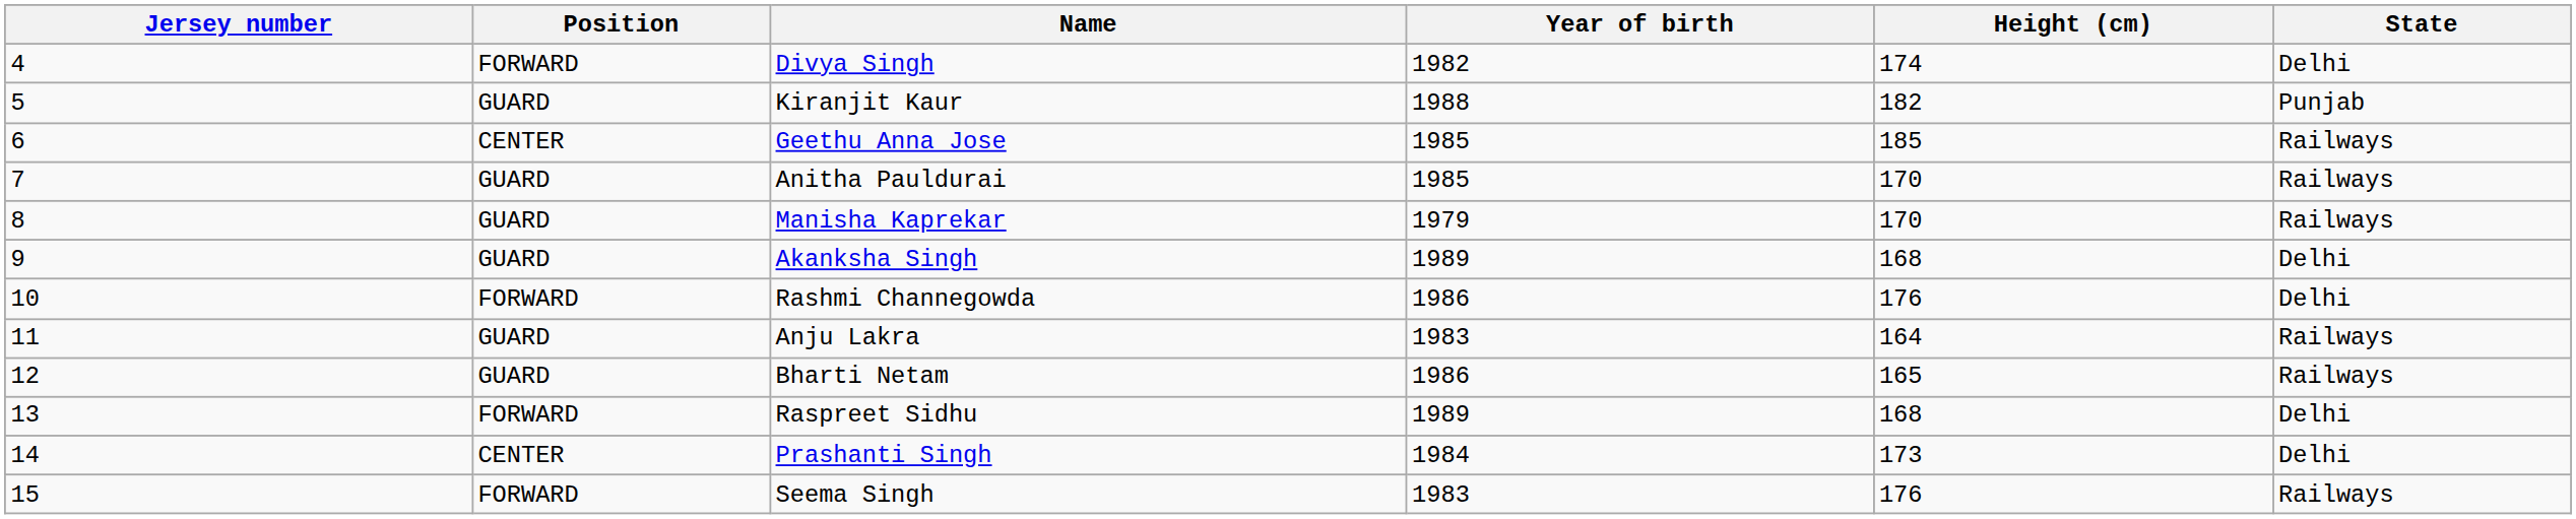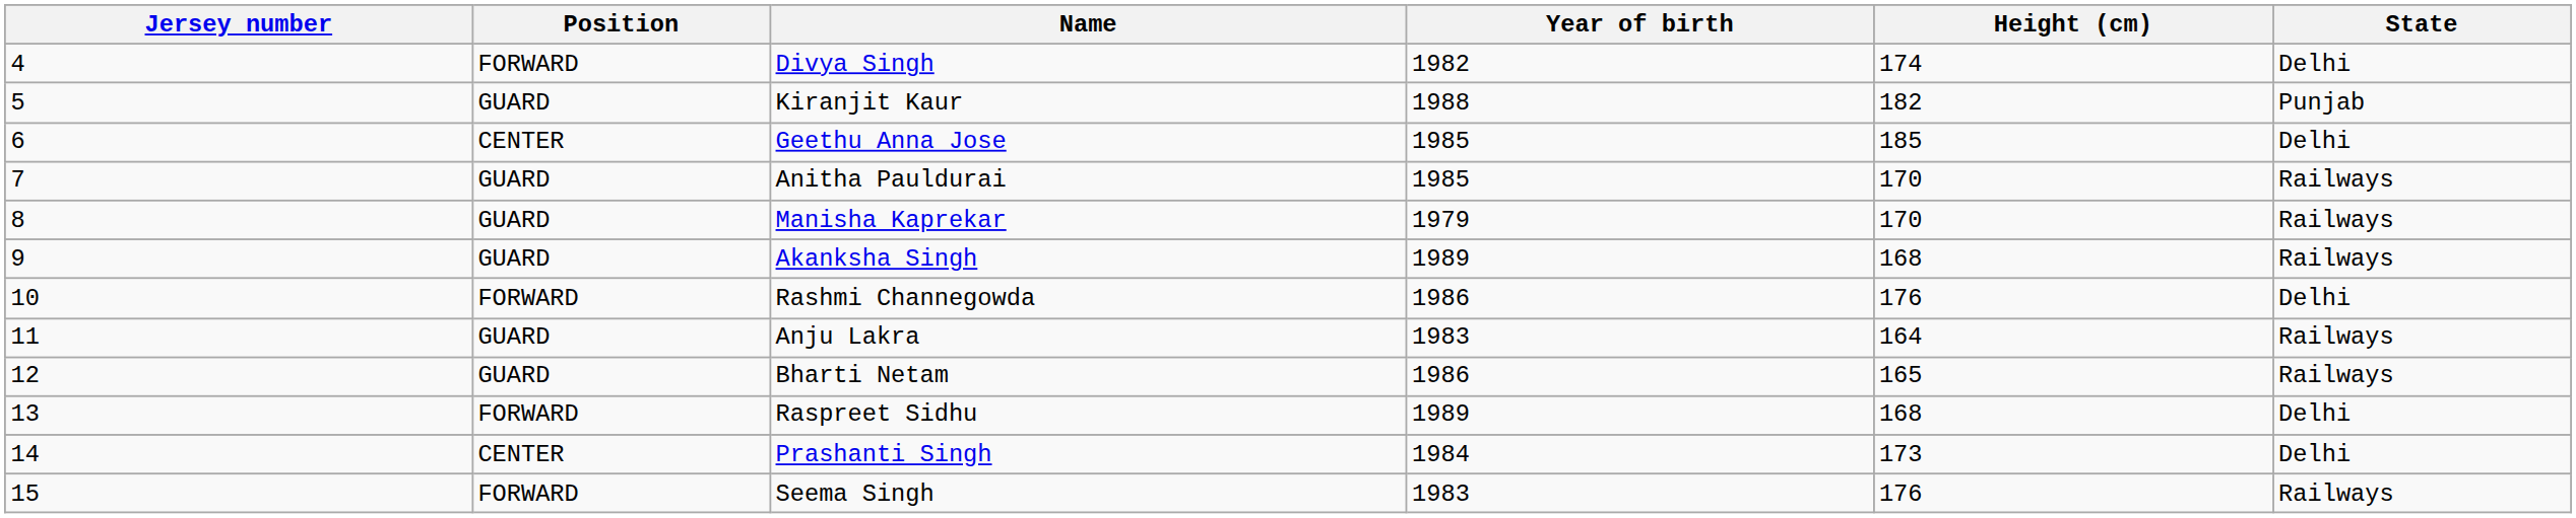Geethu Anna Jose | State: Railways -> Delhi
Akanksha Singh | State: Delhi -> Railways
